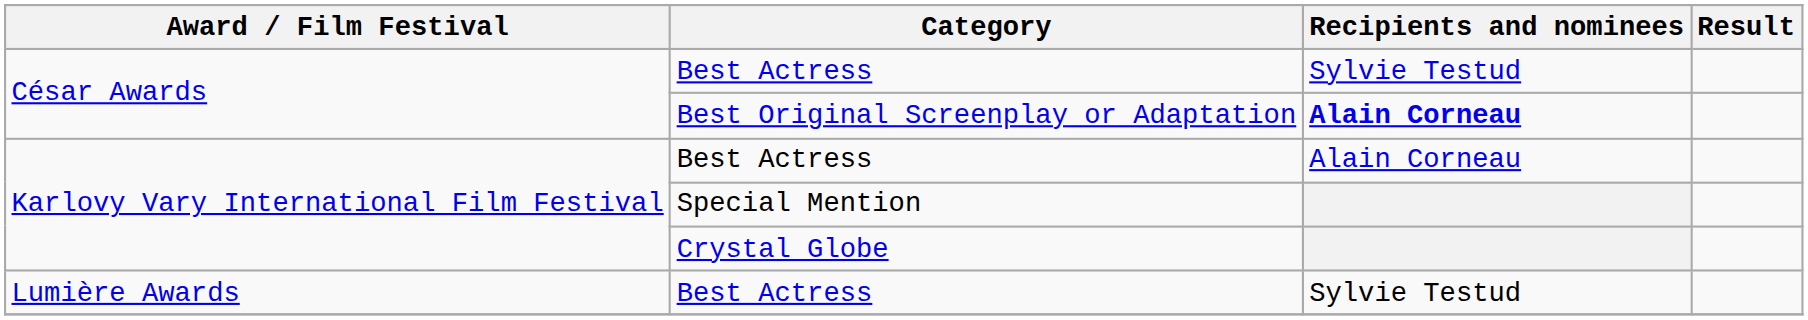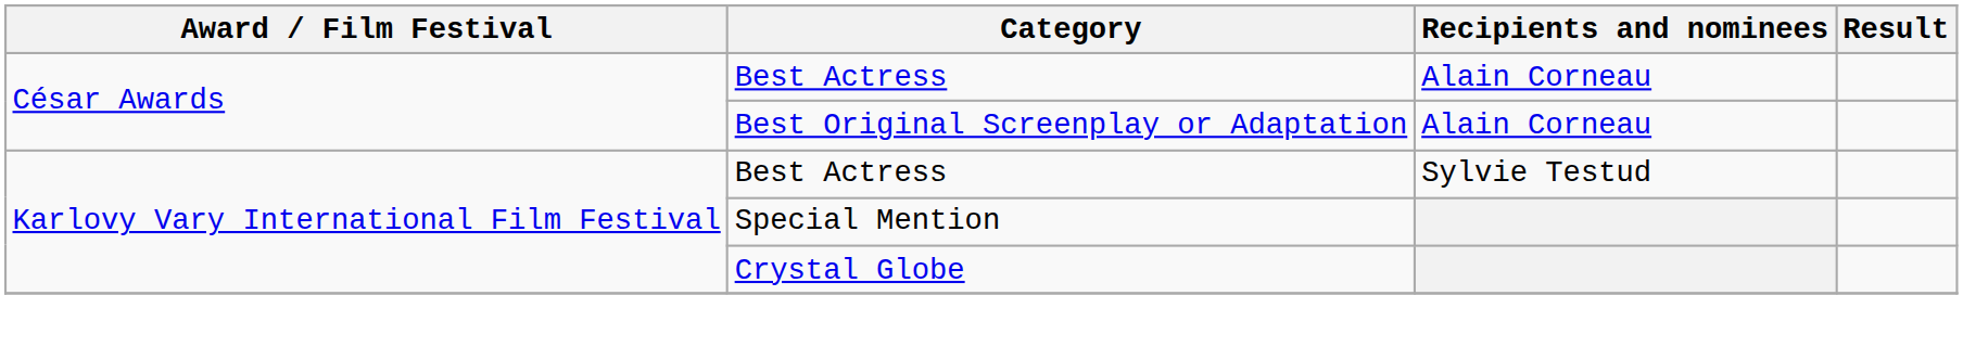César Awards / Best Actress | Recipients and nominees: Sylvie Testud -> Alain Corneau
Best Original Screenplay or Adaptation | Recipients and nominees: bold -> normal
Karlovy Vary International Film Festival / Best Actress | Recipients and nominees: Alain Corneau -> Sylvie Testud
- row: Lumière Awards | Best Actress | Sylvie Testud
